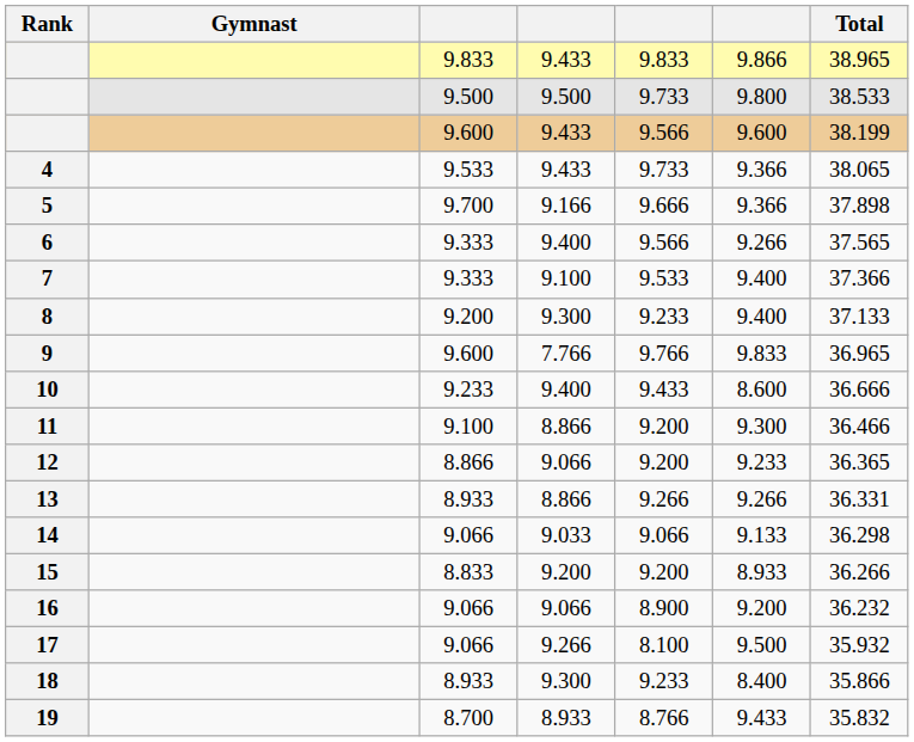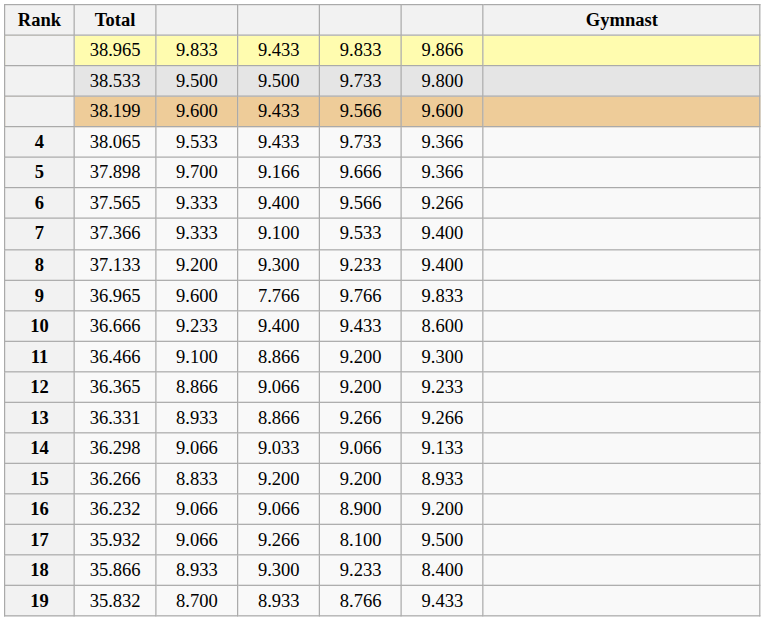columns swapped: Gymnast <-> Total
